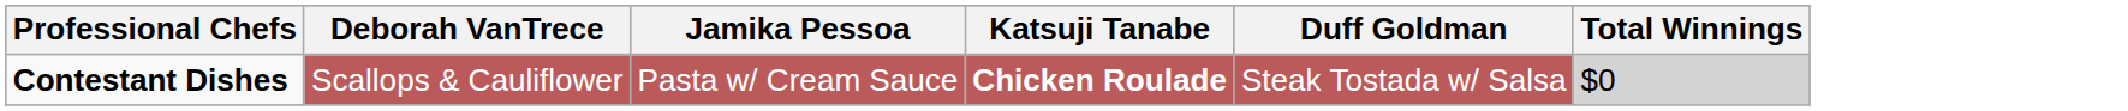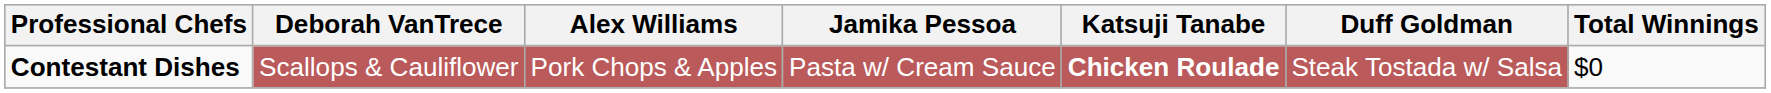+ column: Alex Williams | Pork Chops & Apples
Contestant Dishes | Total Winnings: lightgrey background -> no background
